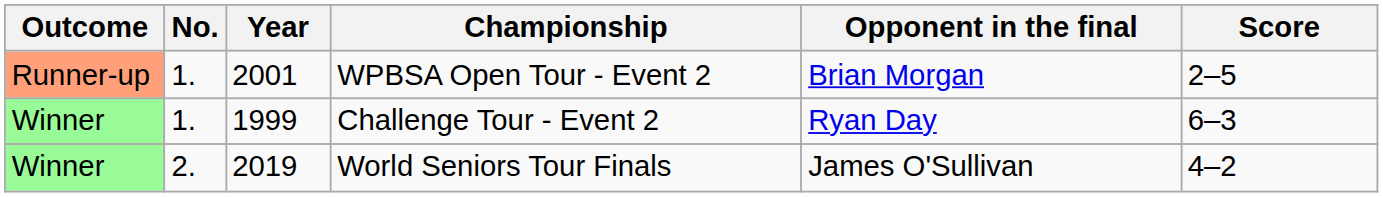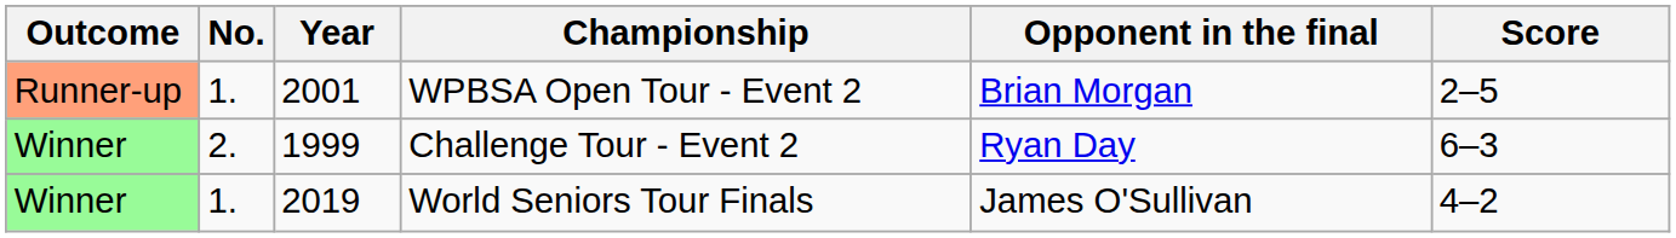Challenge Tour - Event 2 | No.: 1. -> 2.
World Seniors Tour Finals | No.: 2. -> 1.
